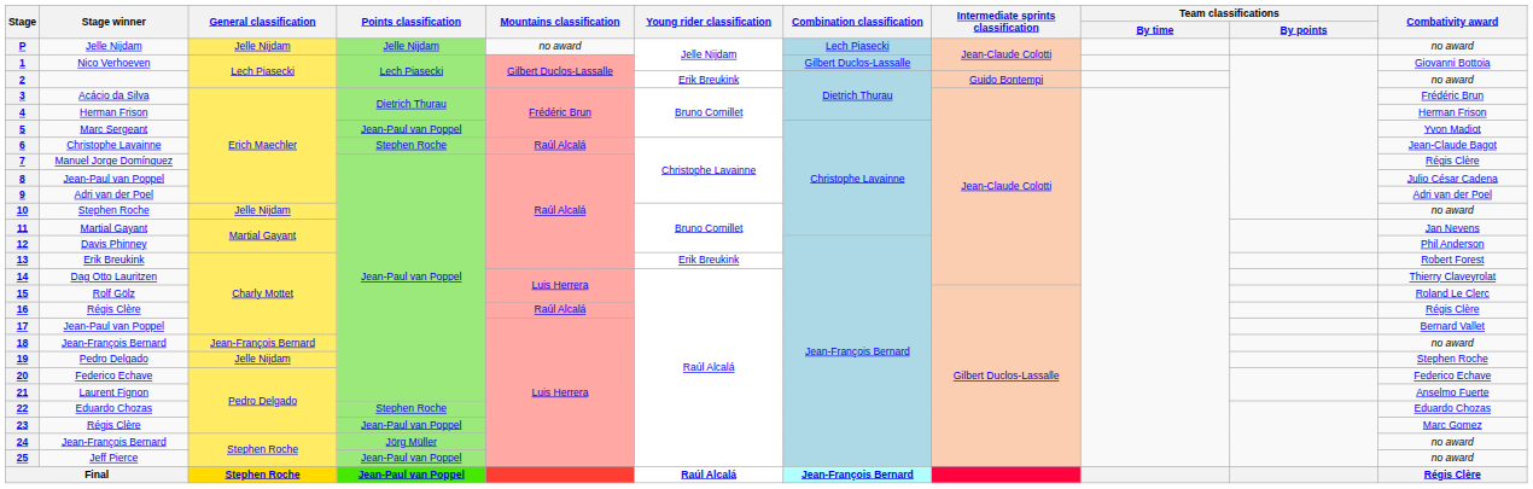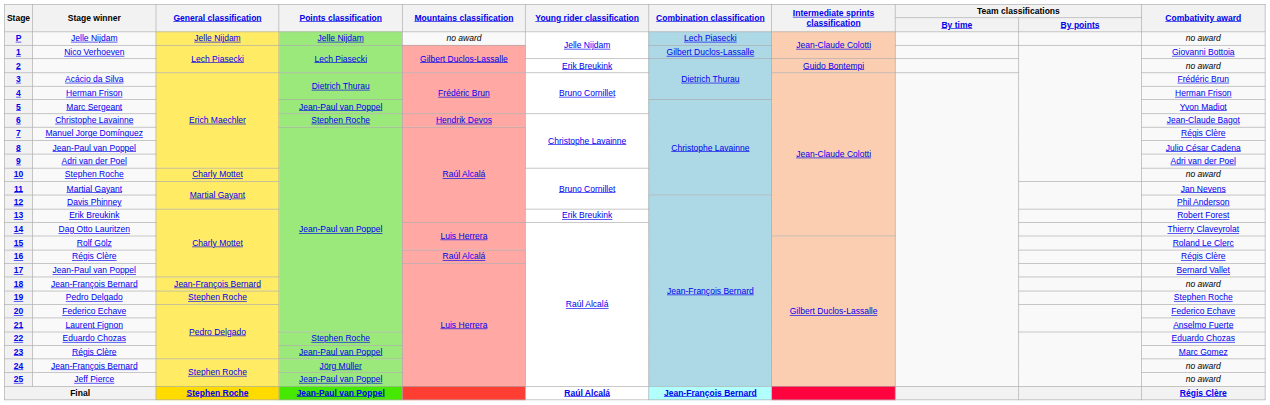6 | Mountains classification: Raúl Alcalá -> Hendrik Devos
10 | General classification: Jelle Nijdam -> Charly Mottet
19 | General classification: Jelle Nijdam -> Stephen Roche
